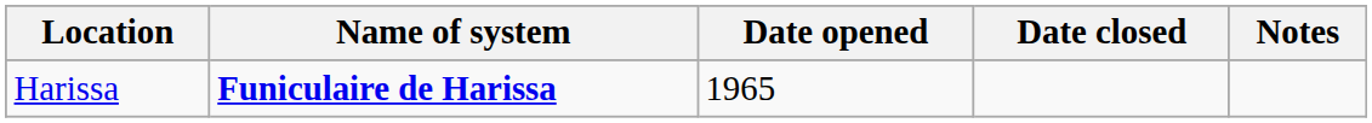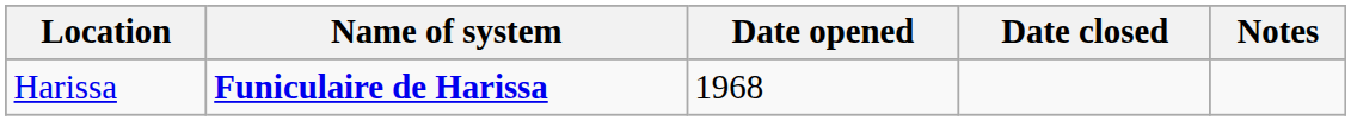Harissa | Date opened: 1965 -> 1968
